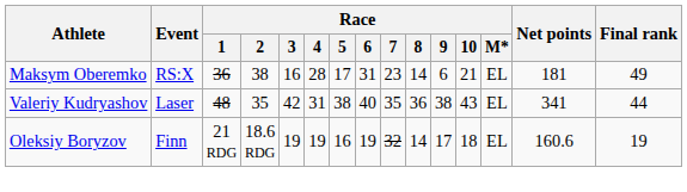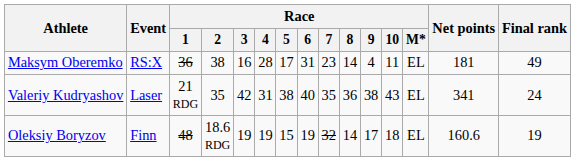Maksym Oberemko | Race / 9: 6 -> 4
Maksym Oberemko | Race / 10: 21 -> 11
Valeriy Kudryashov | Race / 1: 48 -> 21 RDG
Valeriy Kudryashov | Final rank: 44 -> 24
Oleksiy Boryzov | Race / 1: 21 RDG -> 48
Oleksiy Boryzov | Race / 5: 16 -> 15
